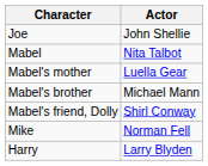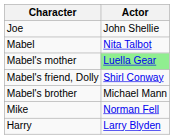Mabel's mother | Actor: no background -> lightgreen background
rows swapped: Mabel's brother <-> Mabel's friend, Dolly
